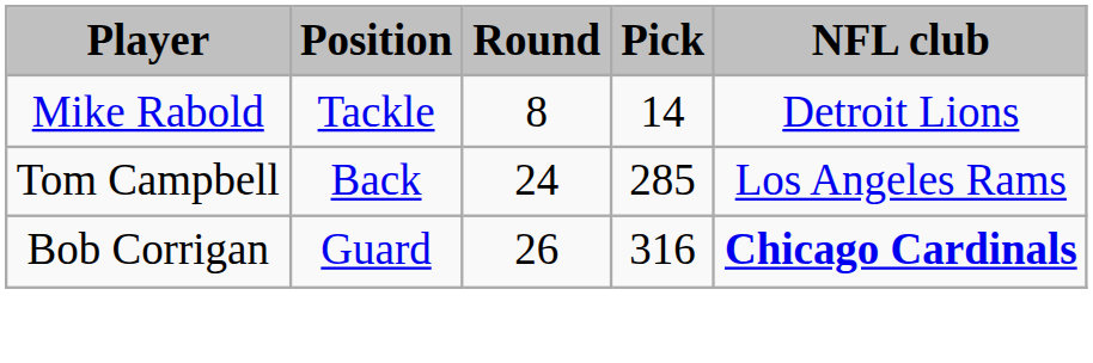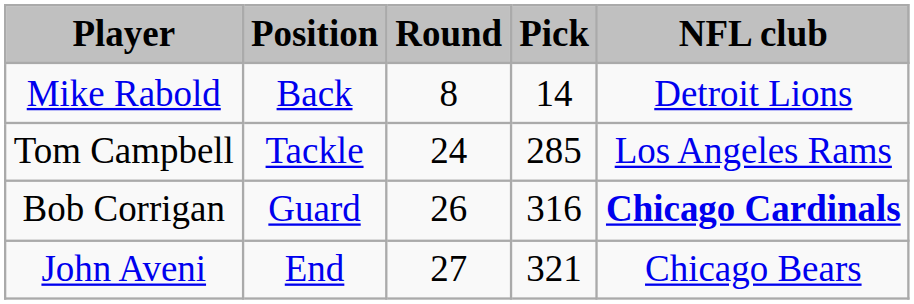Mike Rabold | Position: Tackle -> Back
Tom Campbell | Position: Back -> Tackle
+ row: John Aveni | End | 27 | 321 | Chicago Bears
